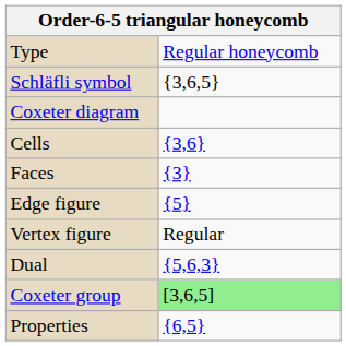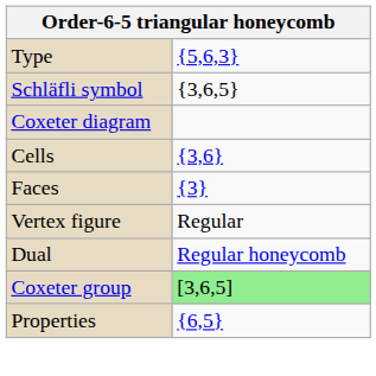Type | column 2: Regular honeycomb -> {5,6,3}
- row: Edge figure | {5}
Dual | column 2: {5,6,3} -> Regular honeycomb
